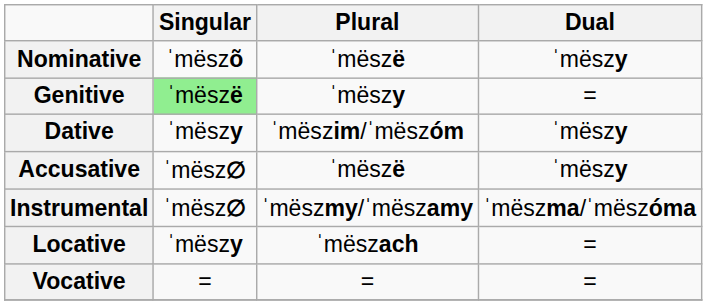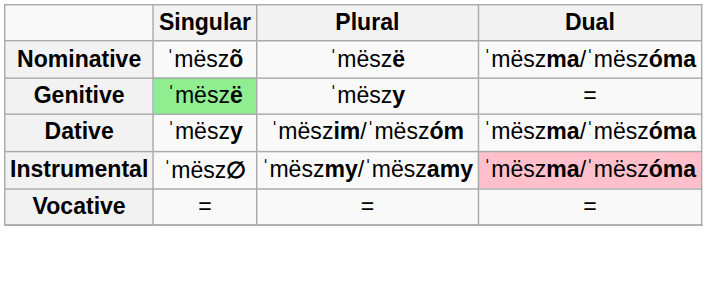Nominative | Dual: ˈmëszy -> ˈmëszma/ˈmëszóma
Dative | Dual: ˈmëszy -> ˈmëszma/ˈmëszóma
- row: Accusative | ˈmësz∅ | ˈmëszë | ˈmëszy
Instrumental | Dual: no background -> pink background
- row: Locative | ˈmëszy | ˈmëszach | =
